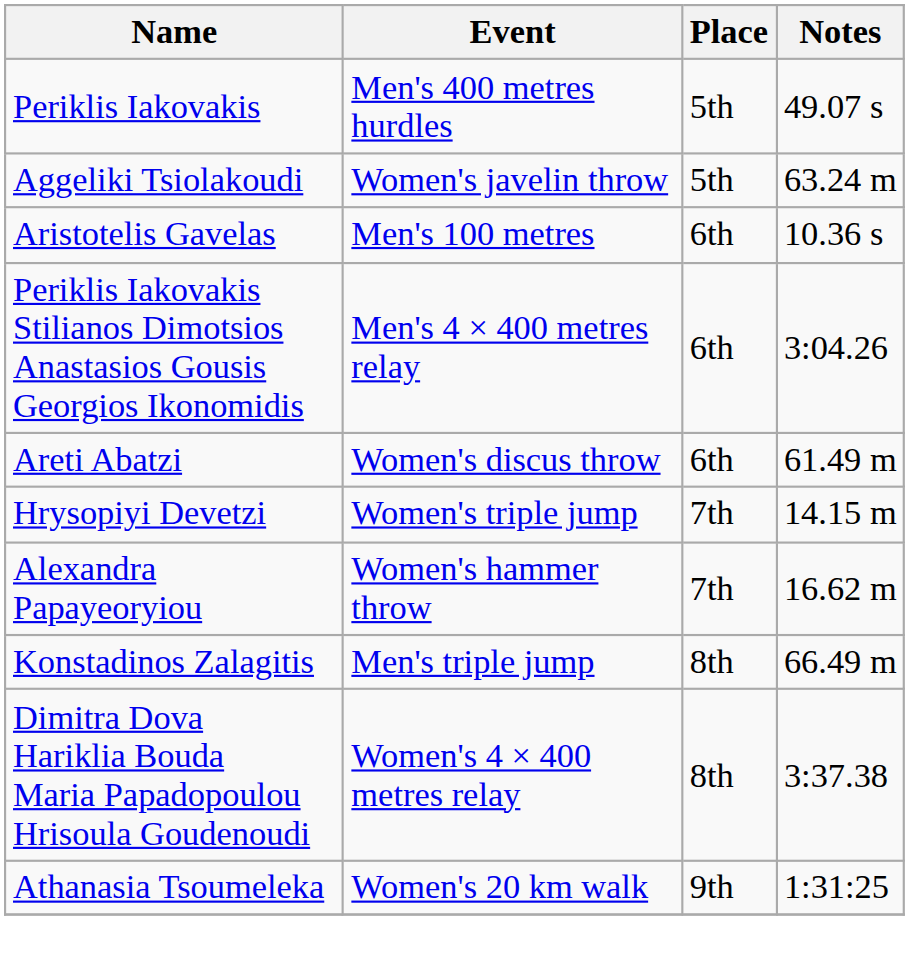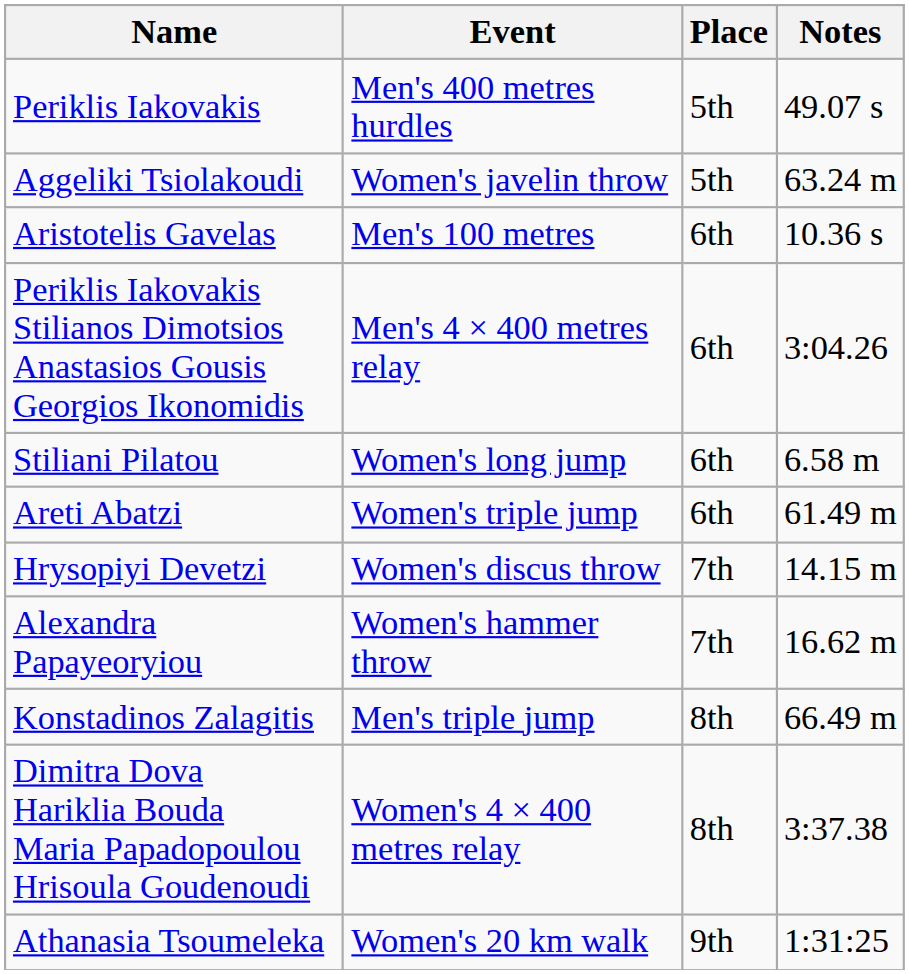+ row: Stiliani Pilatou | Women's long jump | 6th | 6.58 m
Areti Abatzi | Event: Women's discus throw -> Women's triple jump
Hrysopiyi Devetzi | Event: Women's triple jump -> Women's discus throw
